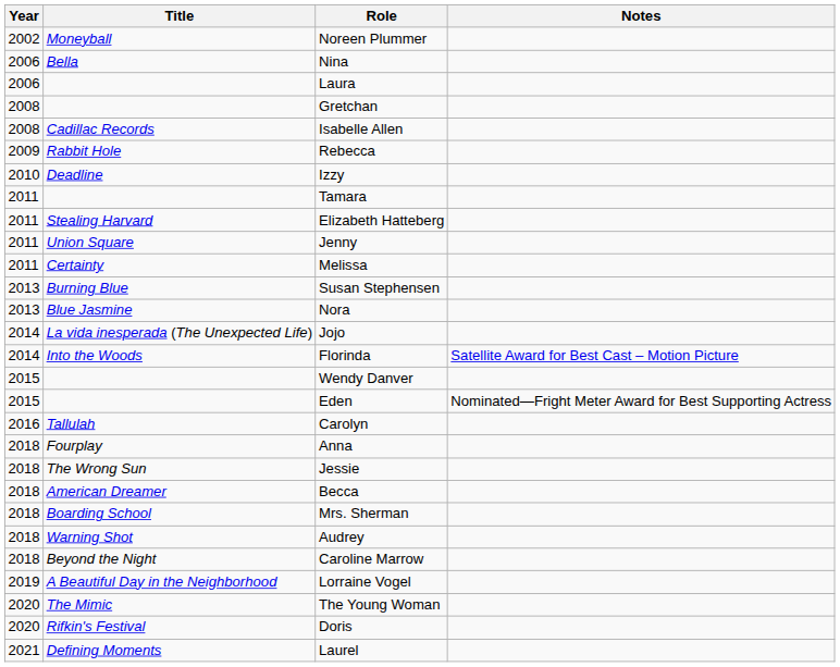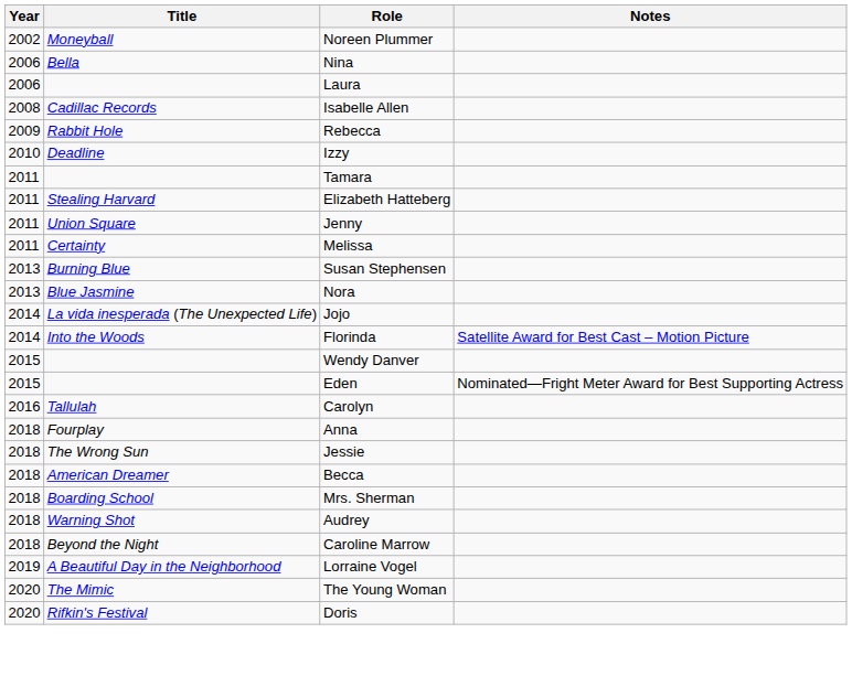- row: 2008 | Gretchan
- row: 2021 | Defining Moments | Laurel
